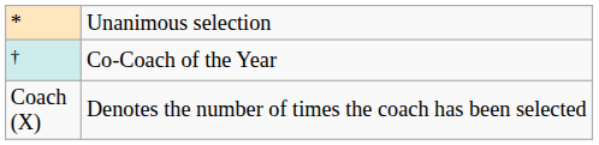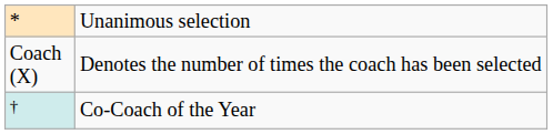rows swapped: † <-> Coach (X)
